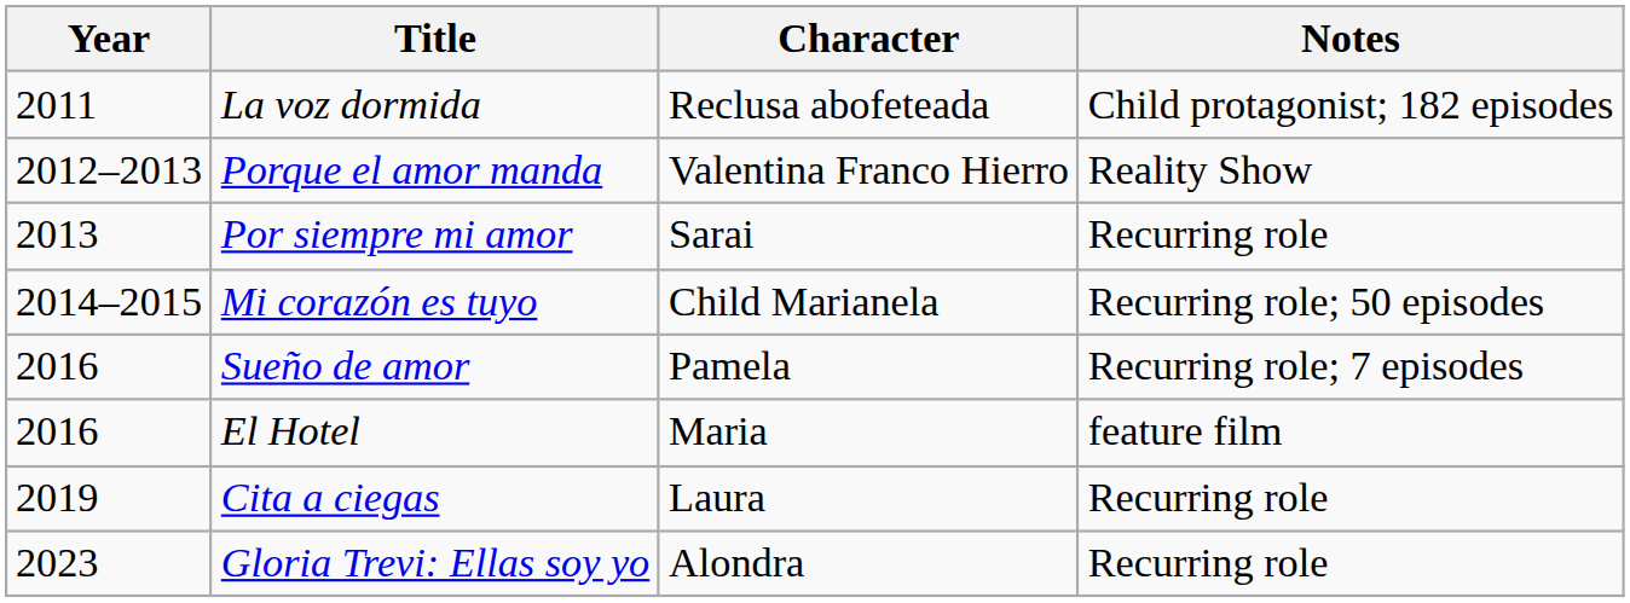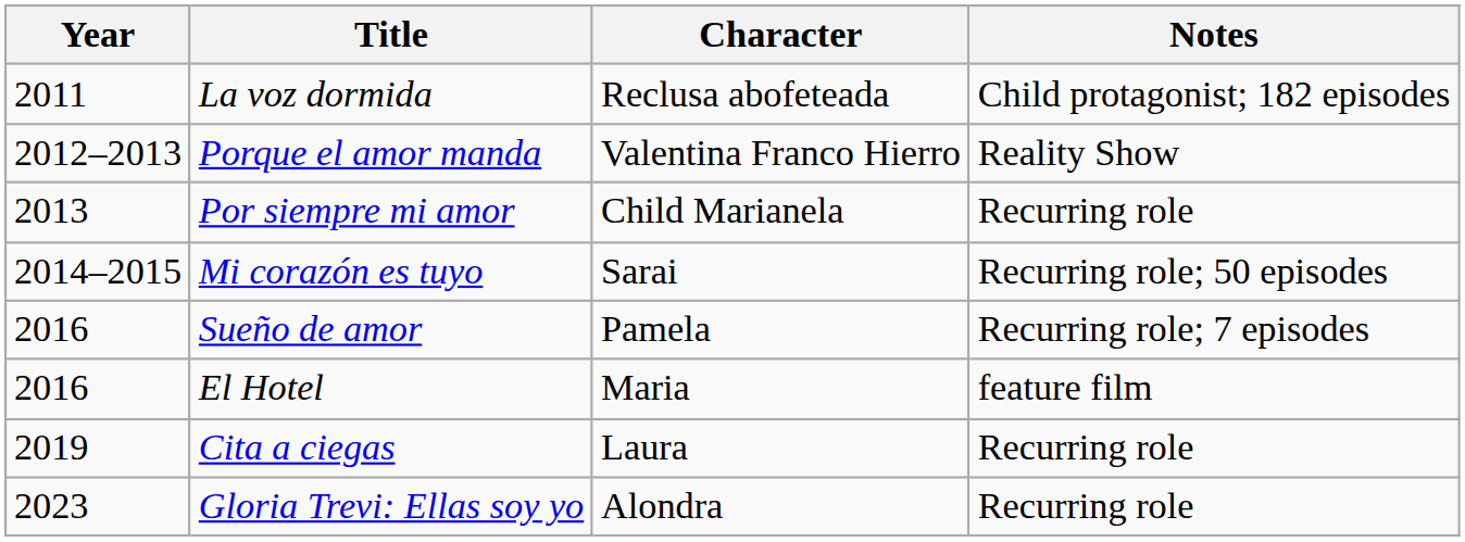Por siempre mi amor | Character: Sarai -> Child Marianela
Mi corazón es tuyo | Character: Child Marianela -> Sarai
